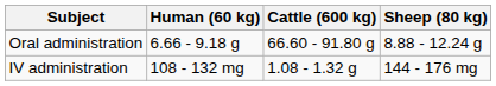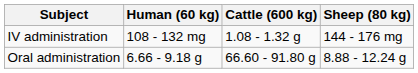rows swapped: IV administration <-> Oral administration
